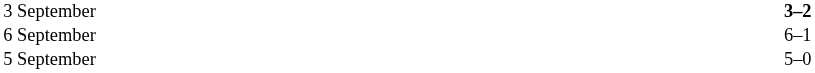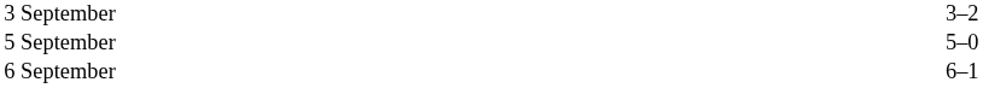3 September | column 3: bold -> normal
rows swapped: 5 September <-> 6 September
